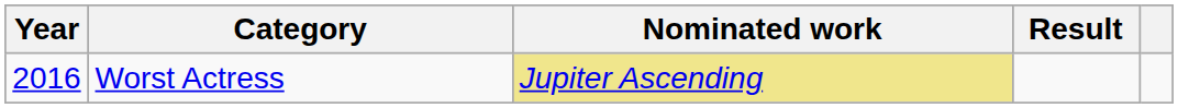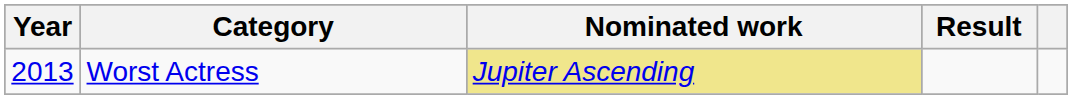Worst Actress | Year: 2016 -> 2013
